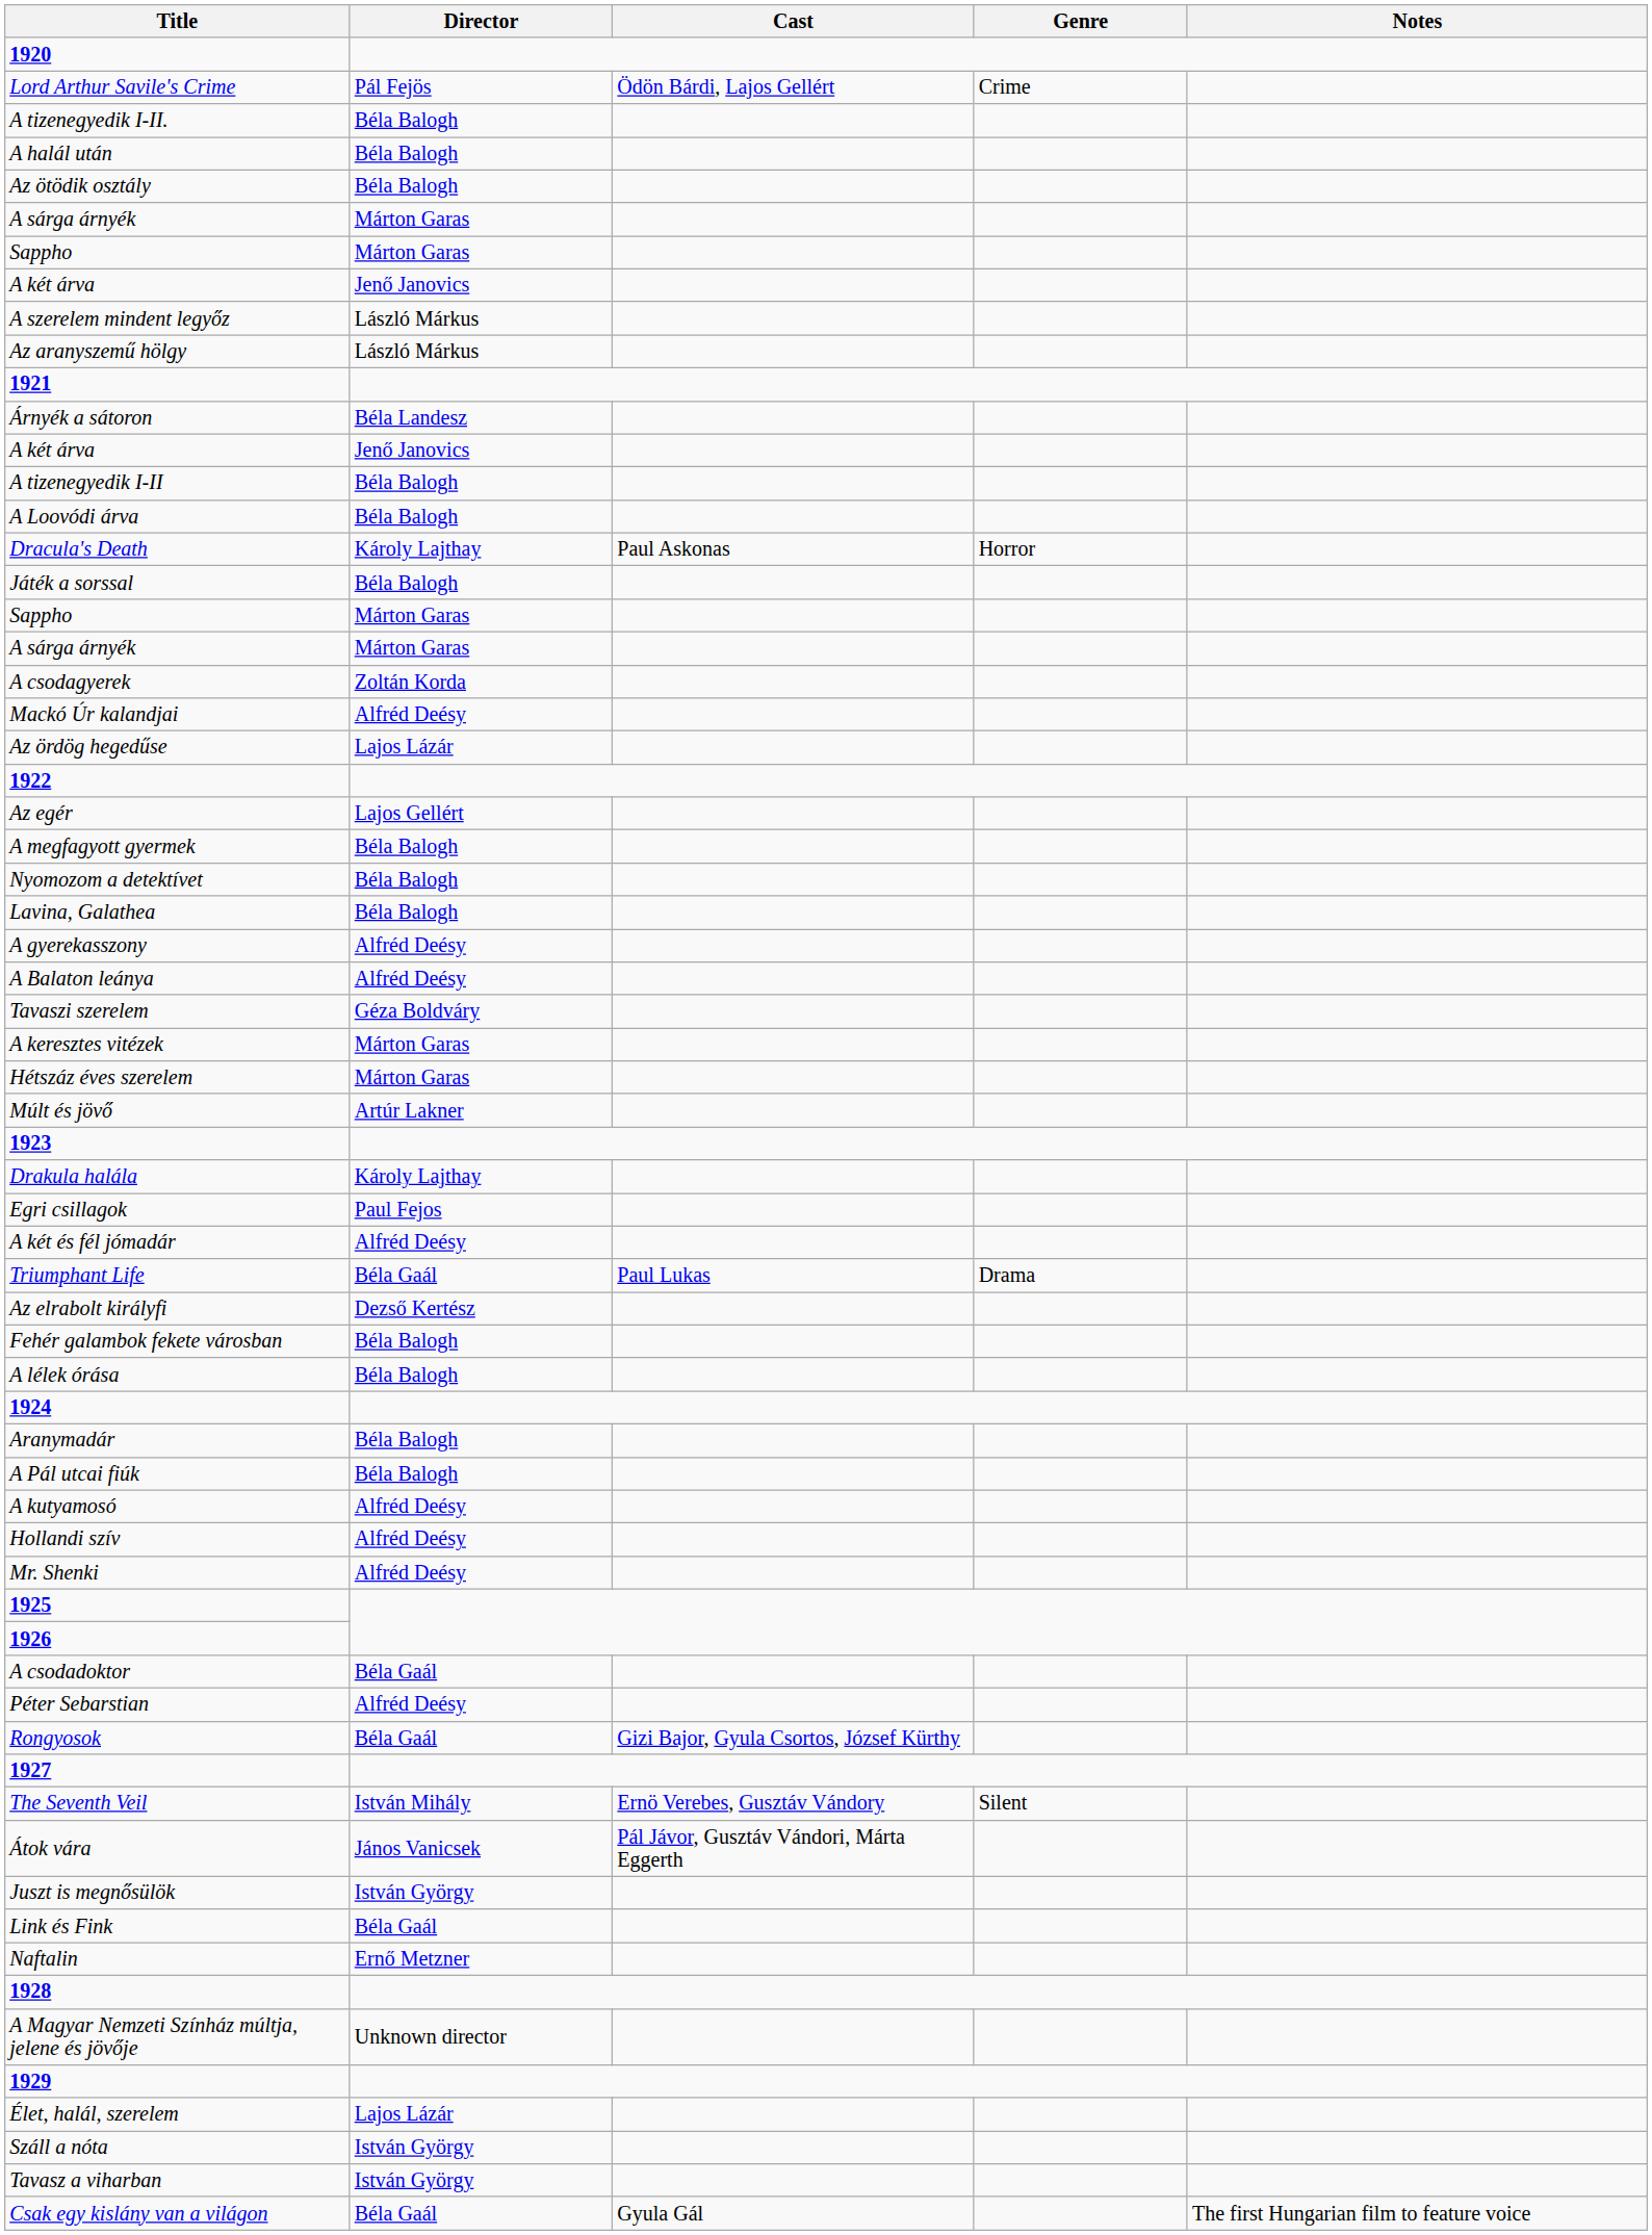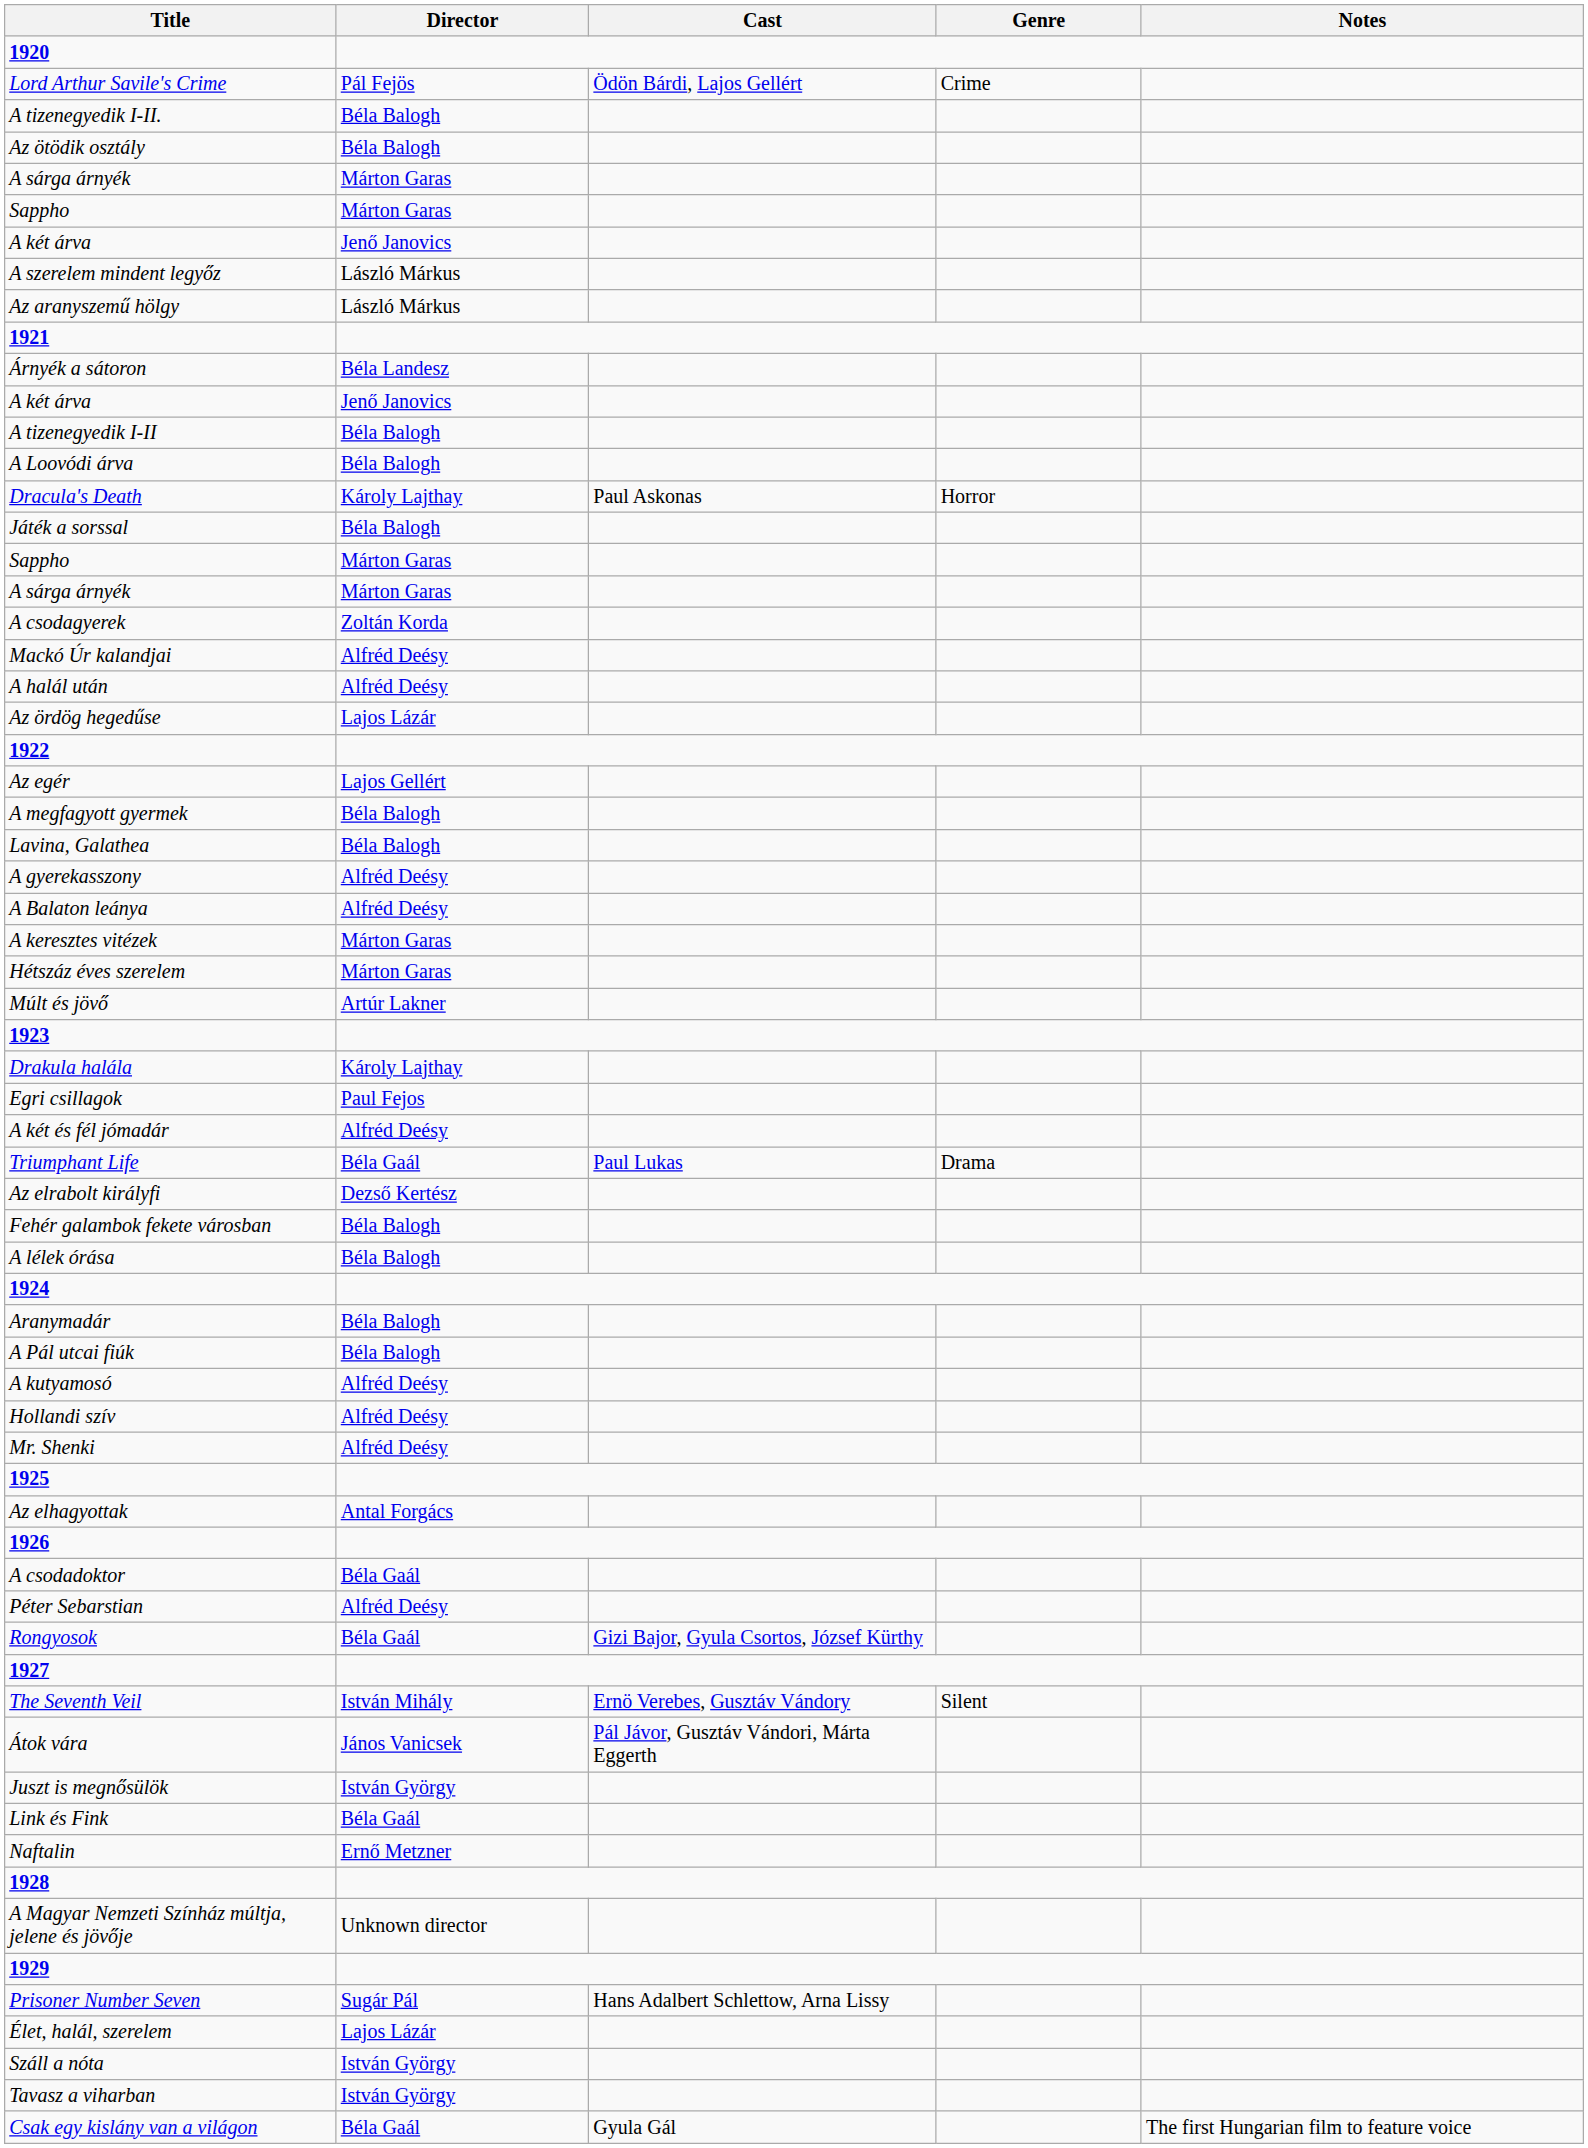- row: A halál után | Béla Balogh
+ row: A halál után | Alfréd Deésy
- row: Nyomozom a detektívet | Béla Balogh
- row: Tavaszi szerelem | Géza Boldváry
+ row: Az elhagyottak | Antal Forgács
+ row: Prisoner Number Seven | Sugár Pál | Hans Adalbert Schlettow, Arna Lissy
